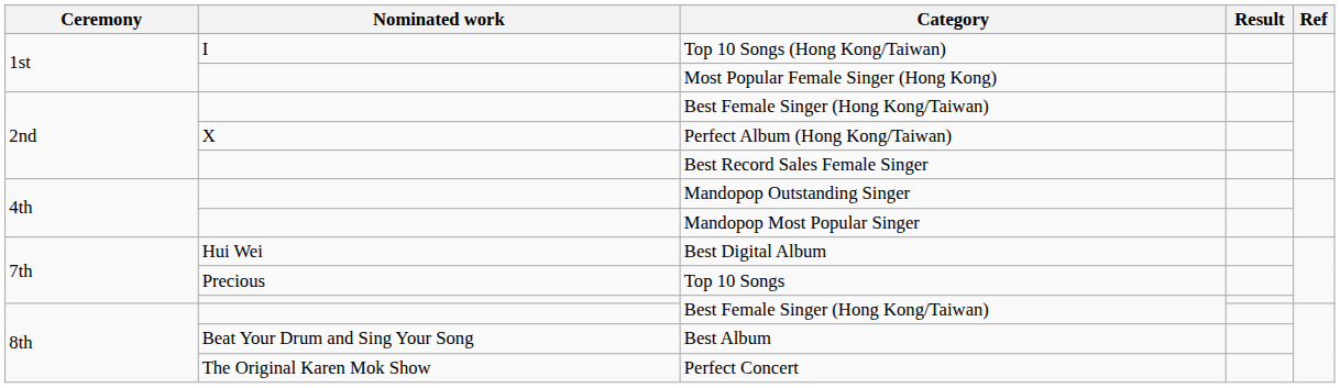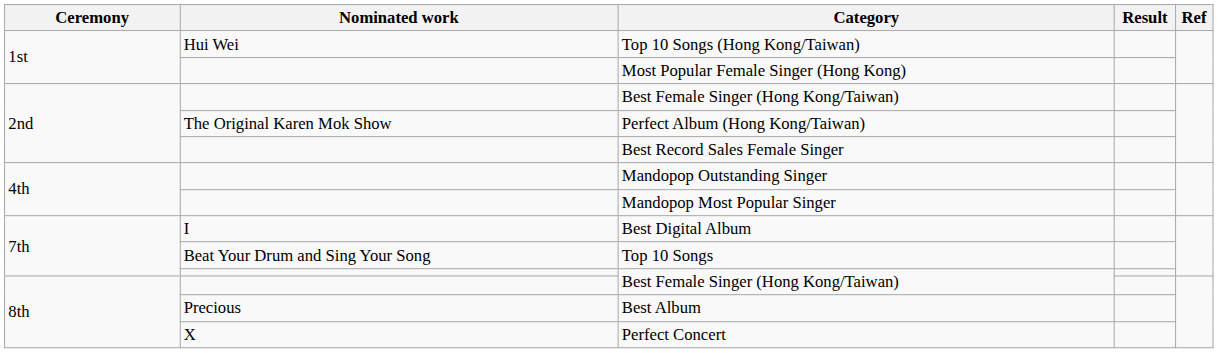Top 10 Songs (Hong Kong/Taiwan) | Nominated work: I -> Hui Wei
Perfect Album (Hong Kong/Taiwan) | Nominated work: X -> The Original Karen Mok Show
Best Digital Album | Nominated work: Hui Wei -> I
Top 10 Songs | Nominated work: Precious -> Beat Your Drum and Sing Your Song
Best Album | Nominated work: Beat Your Drum and Sing Your Song -> Precious
Perfect Concert | Nominated work: The Original Karen Mok Show -> X
